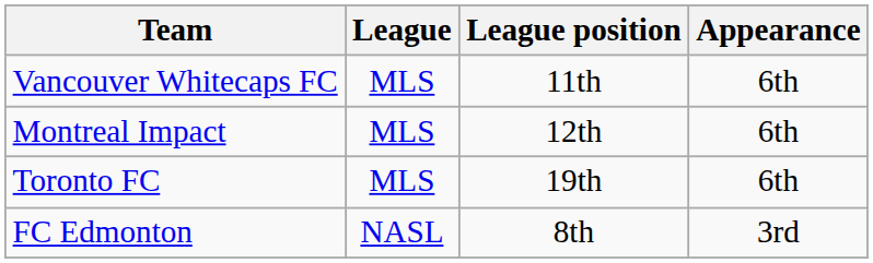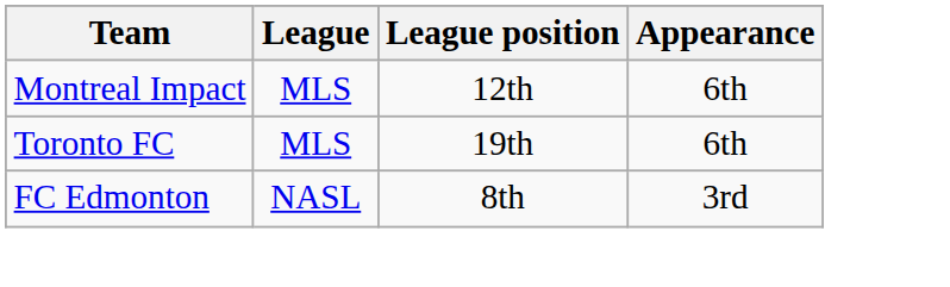- row: Vancouver Whitecaps FC | MLS | 11th | 6th
